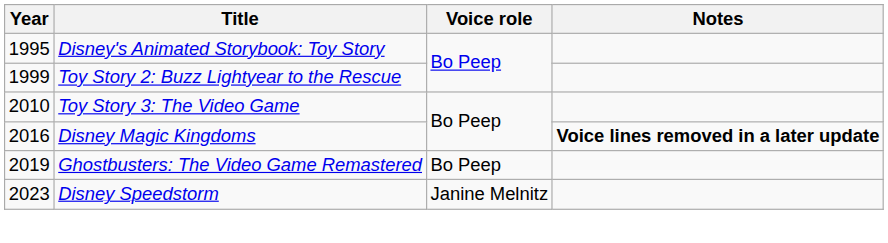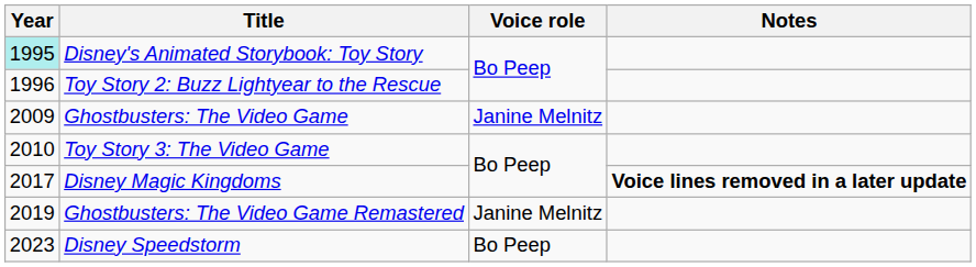Disney's Animated Storybook: Toy Story | Year: no background -> paleturquoise background
Toy Story 2: Buzz Lightyear to the Rescue | Year: 1999 -> 1996
+ row: 2009 | Ghostbusters: The Video Game | Janine Melnitz
Disney Magic Kingdoms | Year: 2016 -> 2017
Ghostbusters: The Video Game Remastered | Voice role: Bo Peep -> Janine Melnitz
Disney Speedstorm | Voice role: Janine Melnitz -> Bo Peep
